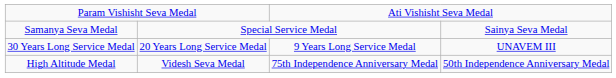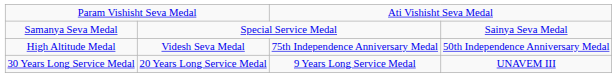rows swapped: High Altitude Medal <-> 30 Years Long Service Medal
